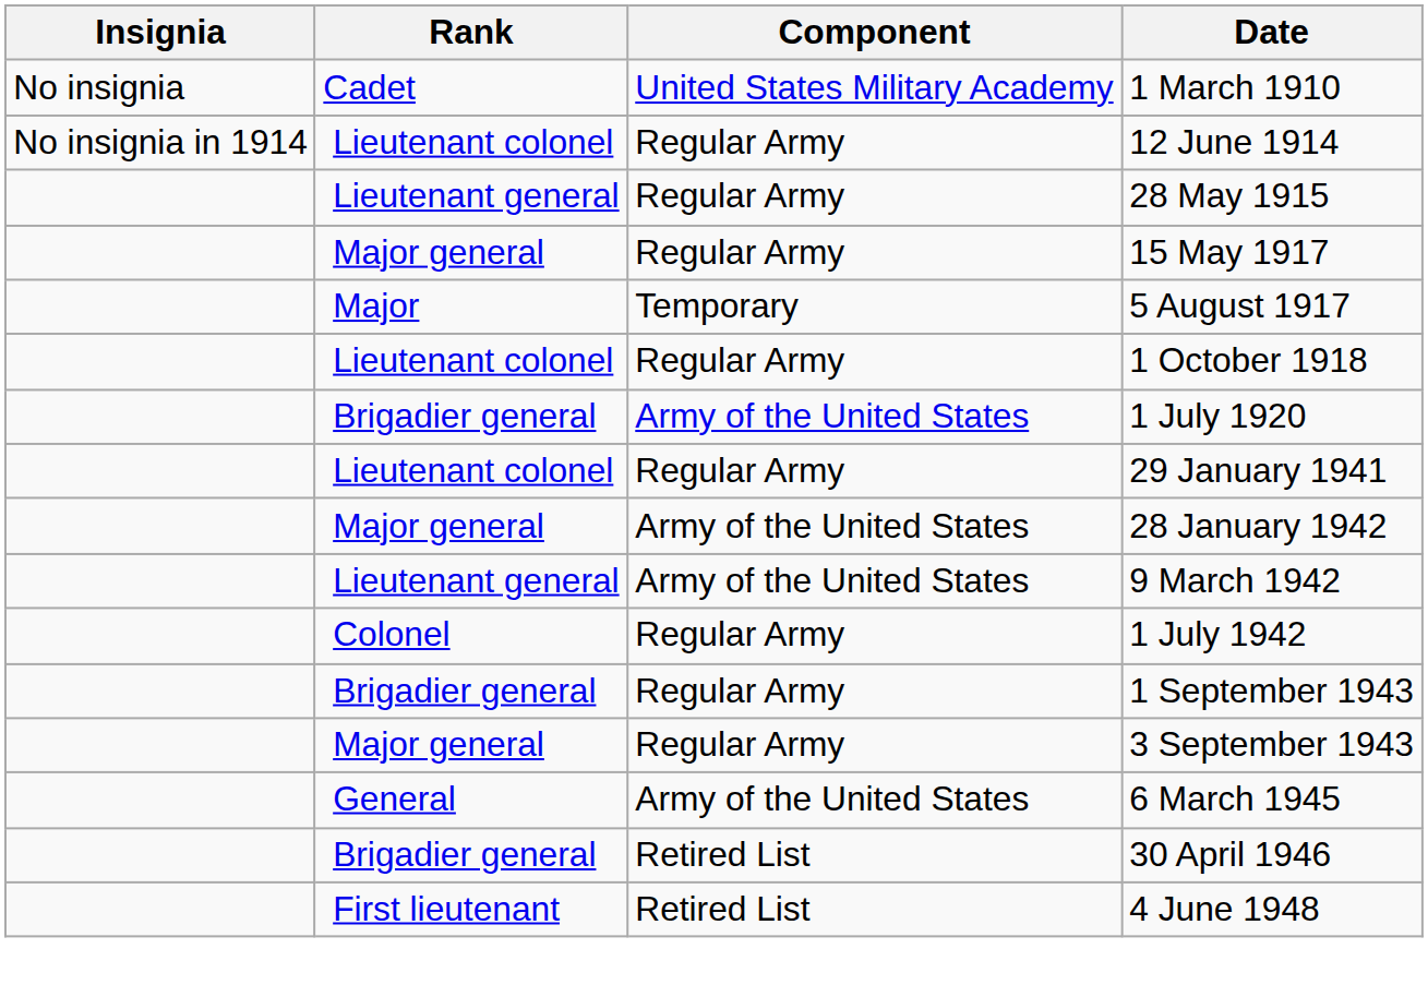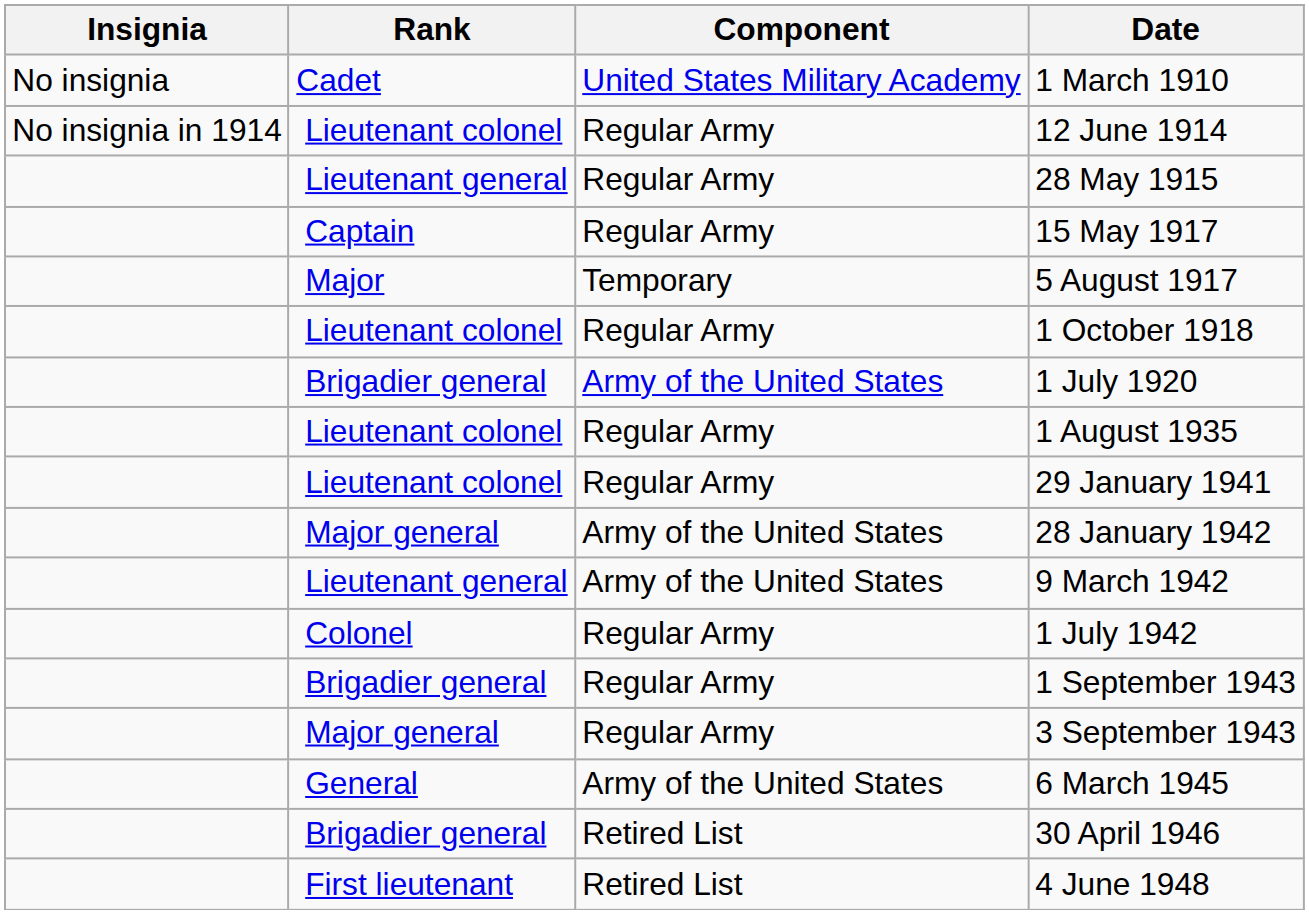15 May 1917 | Rank: Major general -> Captain
+ row: Lieutenant colonel | Regular Army | 1 August 1935
